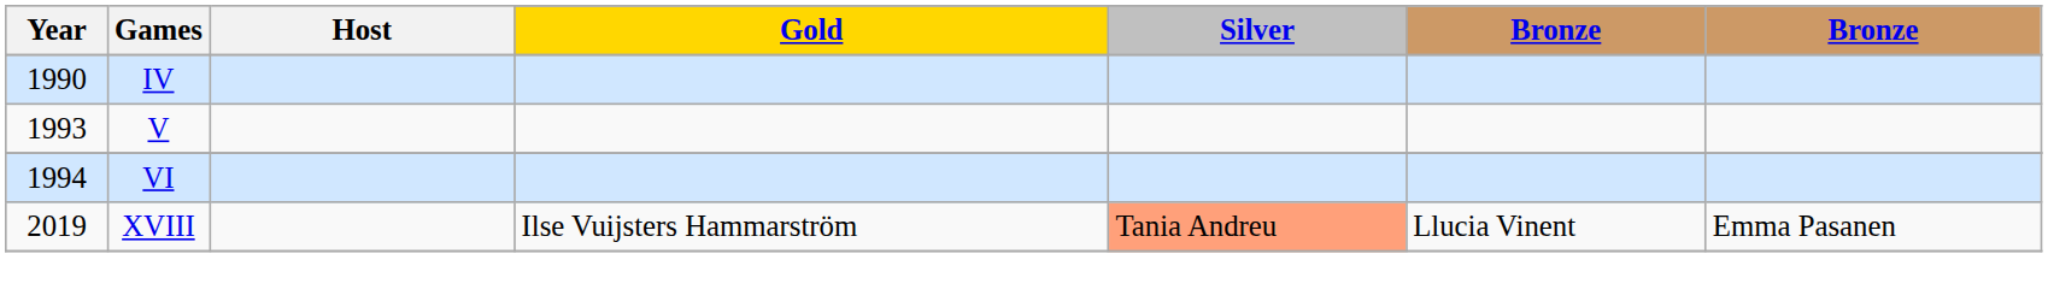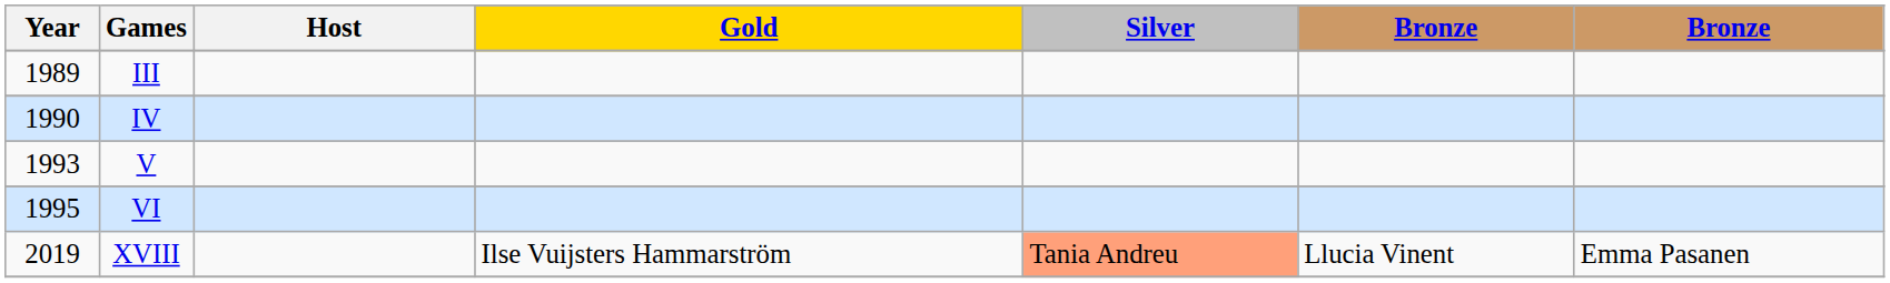+ row: 1989 | III
VI | Year: 1994 -> 1995
